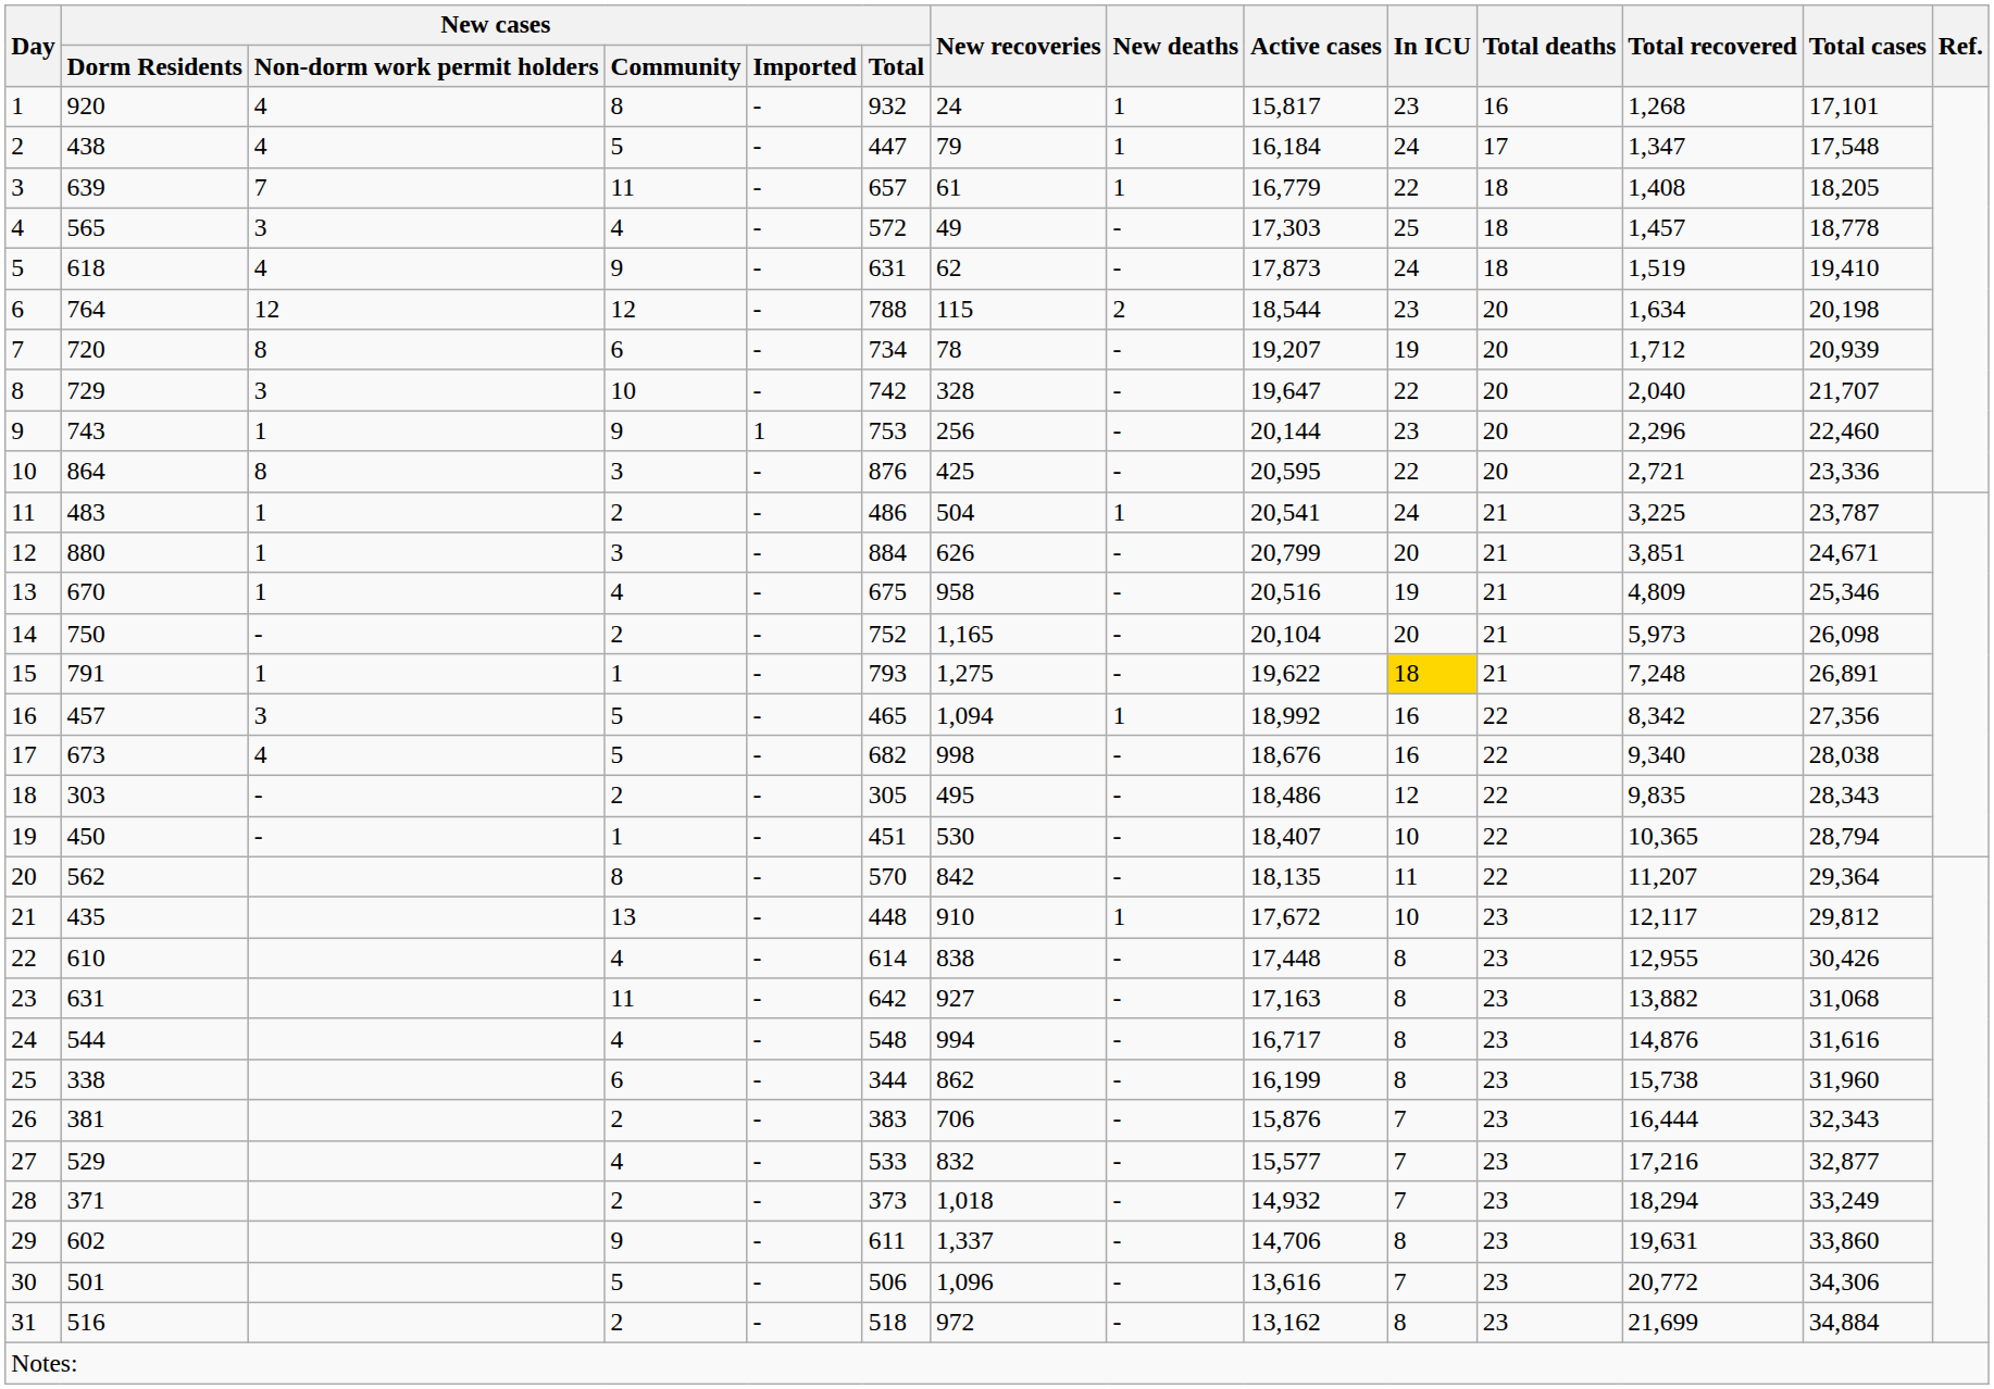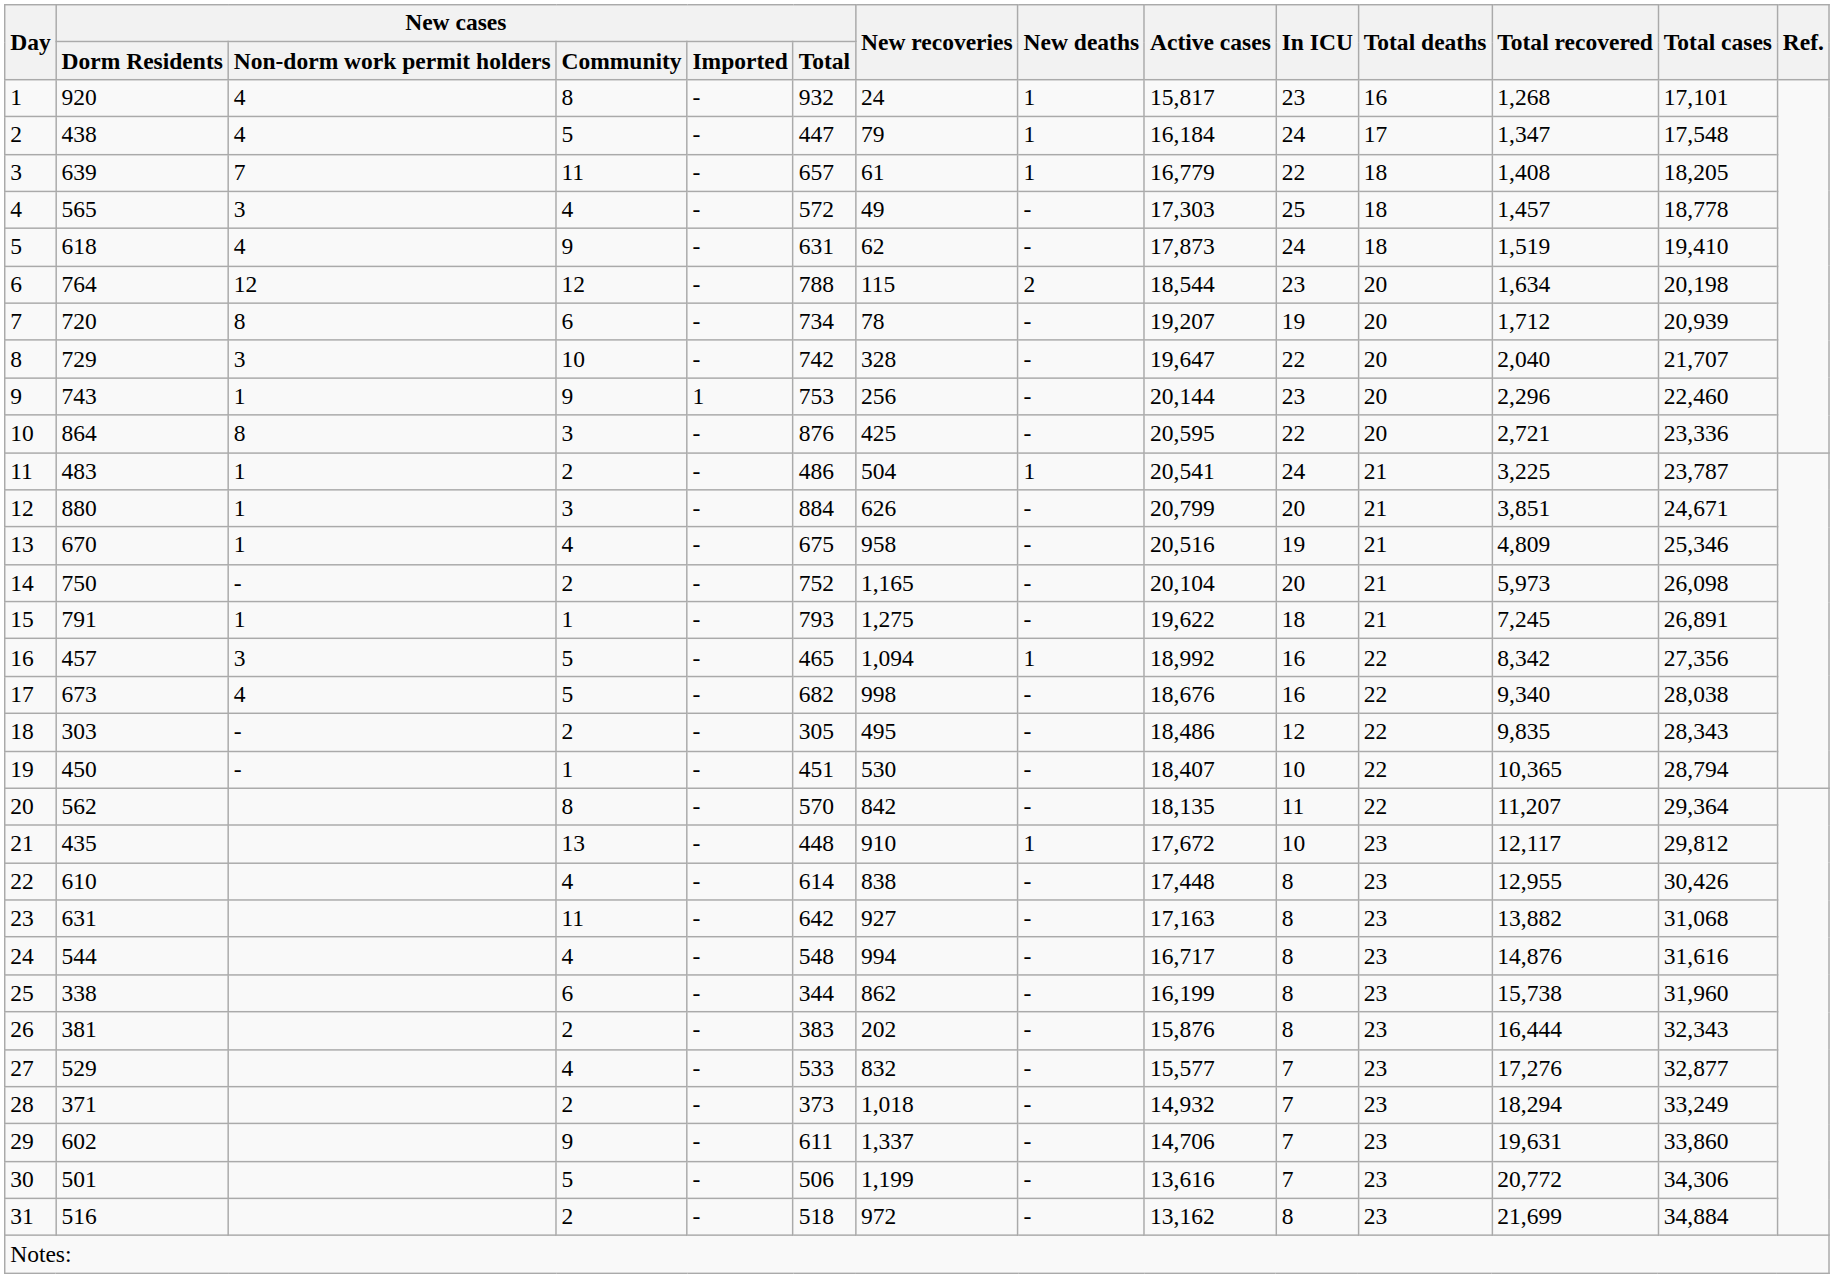15 | In ICU: gold background -> no background
15 | Total recovered: 7,248 -> 7,245
26 | New recoveries: 706 -> 202
26 | In ICU: 7 -> 8
27 | Total recovered: 17,216 -> 17,276
29 | In ICU: 8 -> 7
30 | New recoveries: 1,096 -> 1,199
